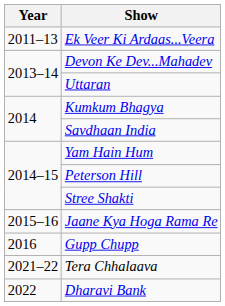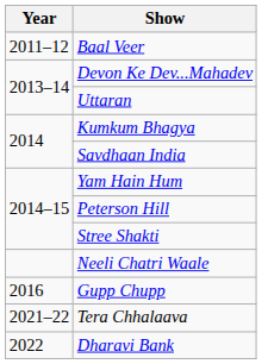+ row: 2011–12 | Baal Veer
- row: 2011–13 | Ek Veer Ki Ardaas...Veera
+ row: Neeli Chatri Waale
- row: 2015–16 | Jaane Kya Hoga Rama Re
